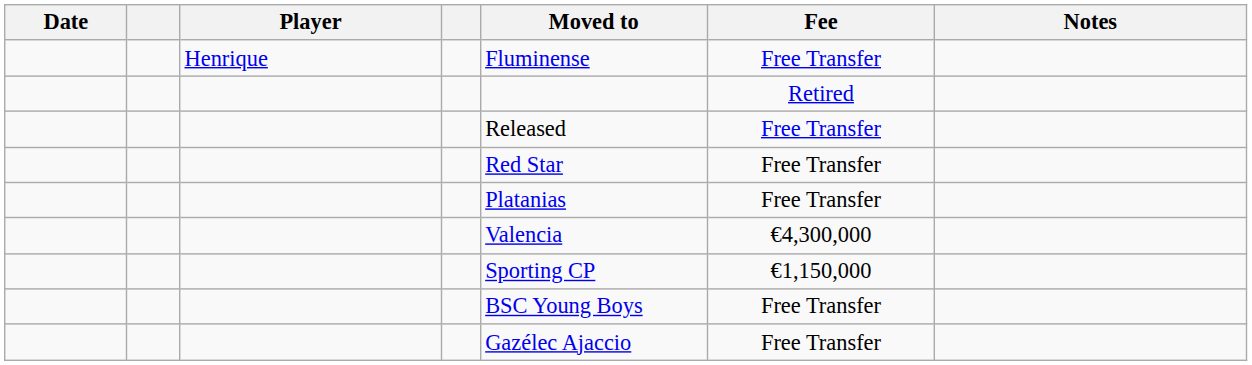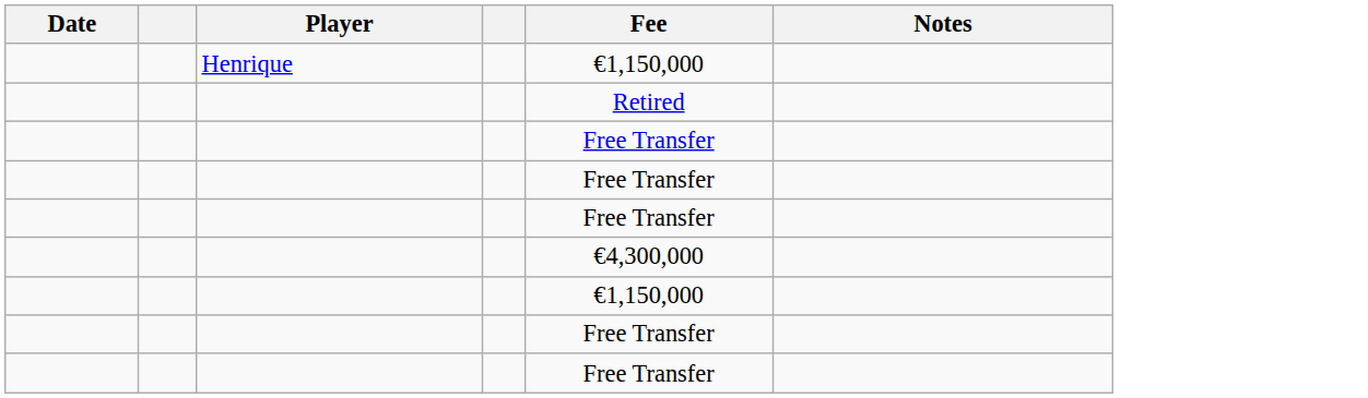- column: Moved to | Fluminense | Released | Red Star | Platanias | Valencia | Sporting CP | BSC Young Boys | Gazélec Ajaccio
Henrique | Fee: Free Transfer -> €1,150,000
